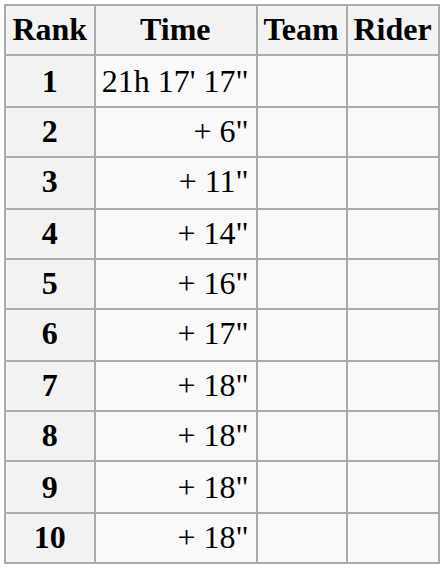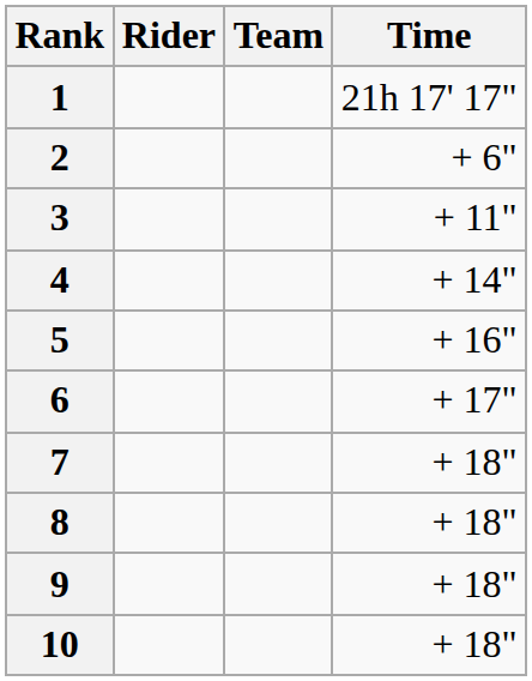columns swapped: Rider <-> Time
